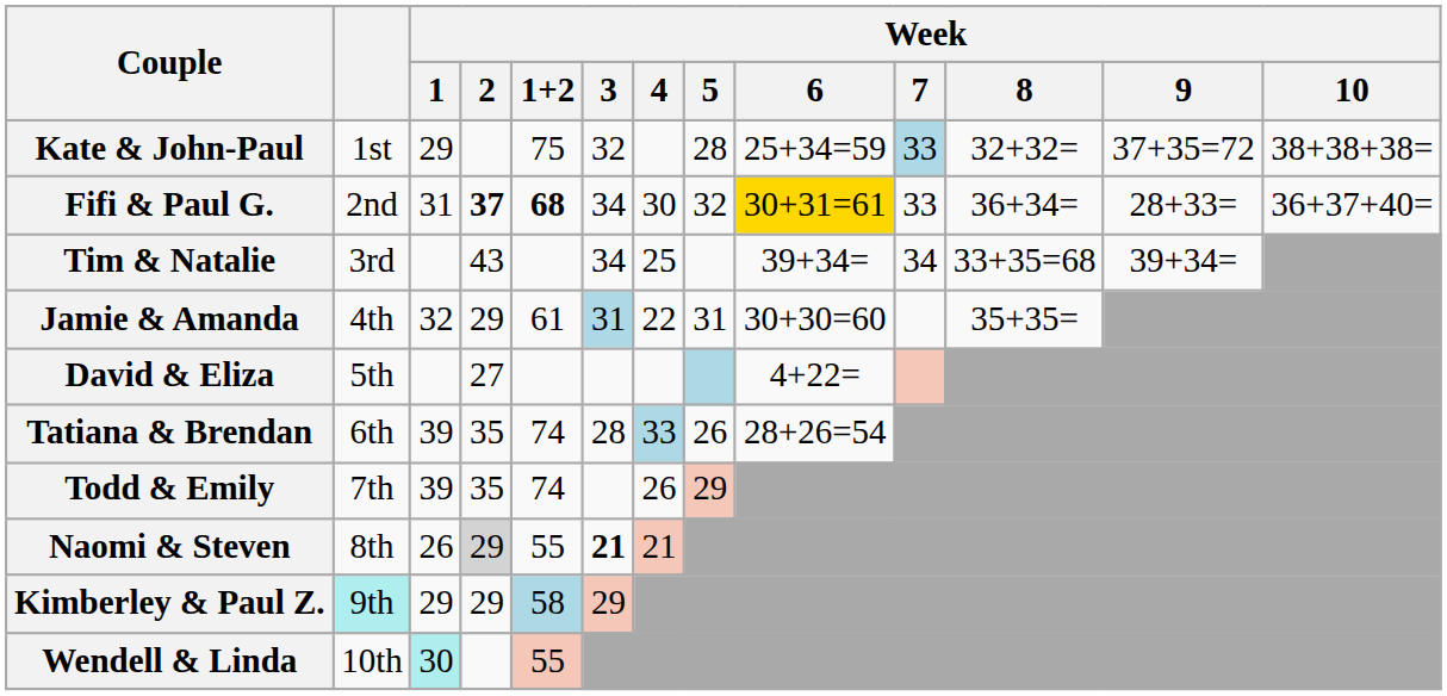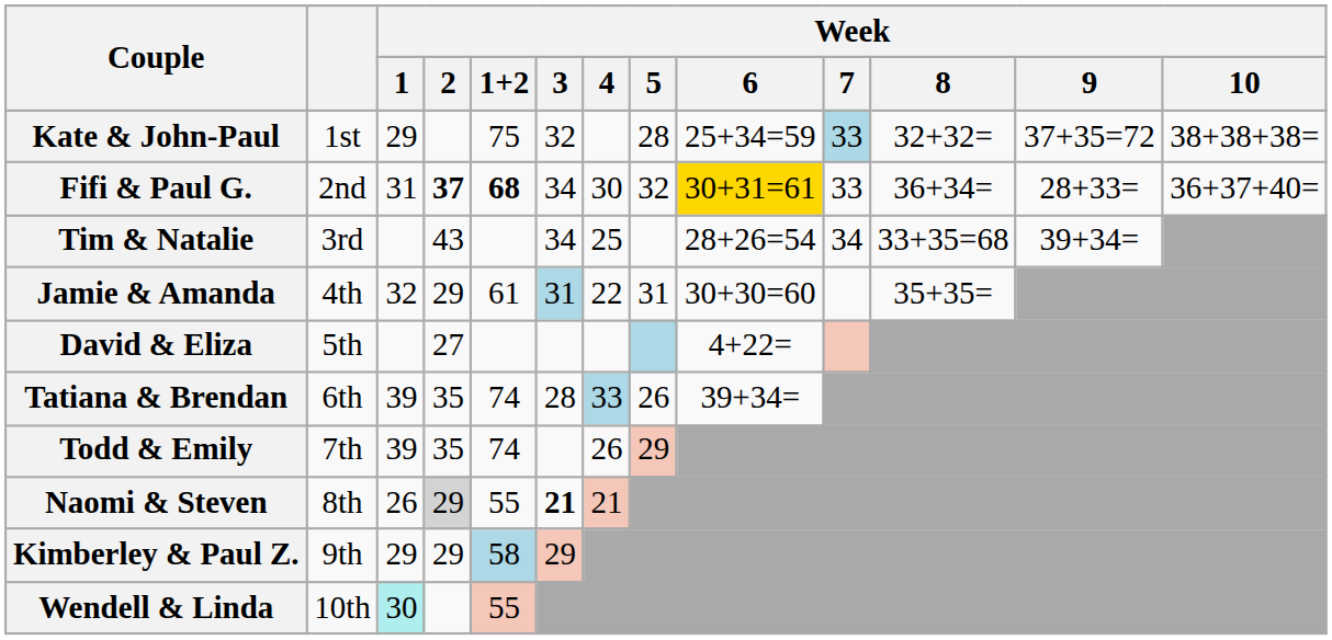Tim & Natalie | Week / 6: 39+34= -> 28+26=54
Tatiana & Brendan | Week / 6: 28+26=54 -> 39+34=
Kimberley & Paul Z. | column 2: paleturquoise background -> no background
